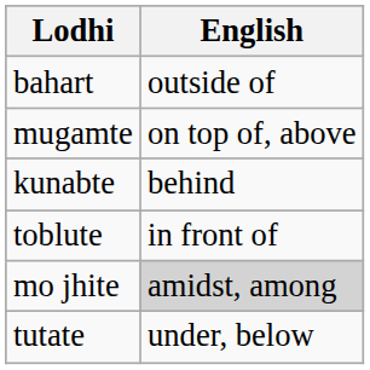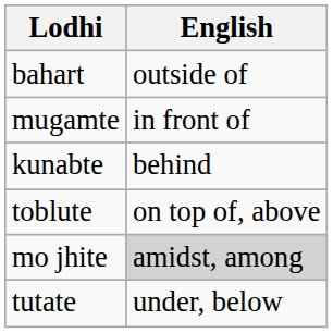mugamte | English: on top of, above -> in front of
toblute | English: in front of -> on top of, above
